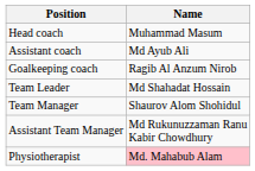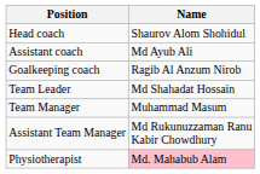Head coach | Name: Muhammad Masum -> Shaurov Alom Shohidul
Team Manager | Name: Shaurov Alom Shohidul -> Muhammad Masum
